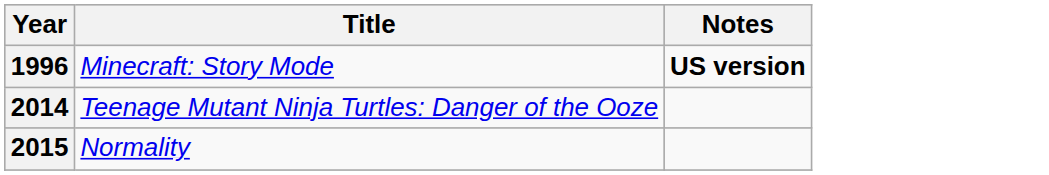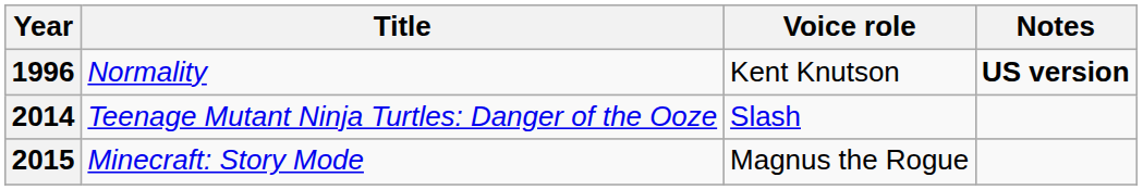+ column: Voice role | Kent Knutson | Slash | Magnus the Rogue
1996 | Title: Minecraft: Story Mode -> Normality
2015 | Title: Normality -> Minecraft: Story Mode
